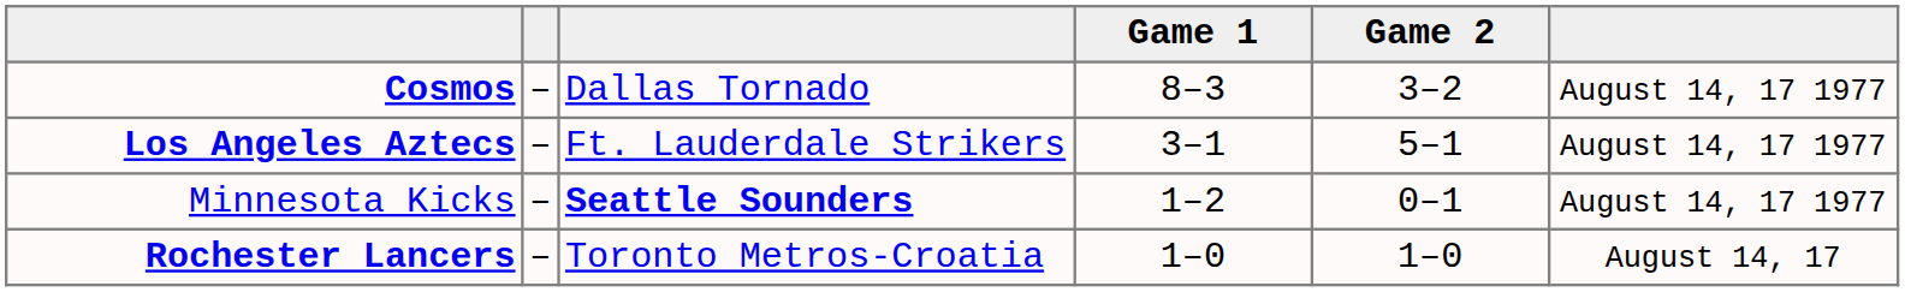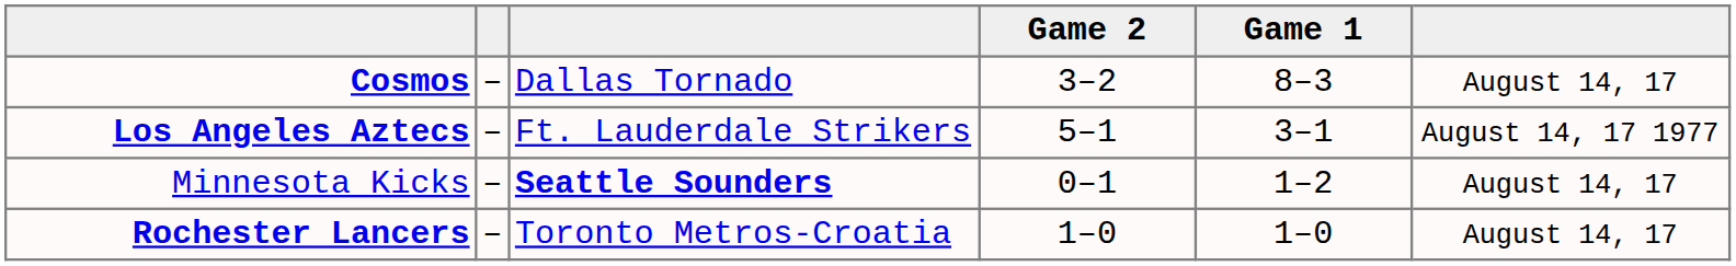columns swapped: Game 1 <-> Game 2
Cosmos | column 6: August 14, 17 1977 -> August 14, 17
Minnesota Kicks | column 6: August 14, 17 1977 -> August 14, 17
